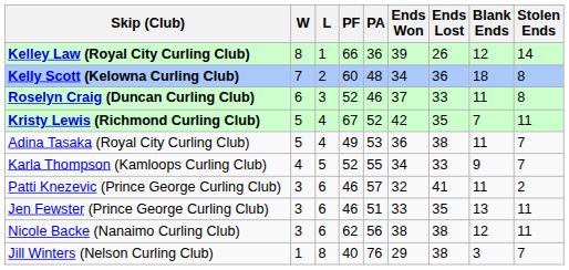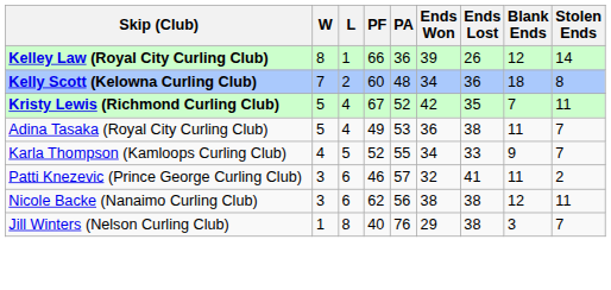- row: Roselyn Craig (Duncan Curling Club) | 6 | 3 | 52 | 46 | 37 | 33 | 11 | 8
- row: Jen Fewster (Prince George Curling Club) | 3 | 6 | 46 | 51 | 33 | 35 | 13 | 11
